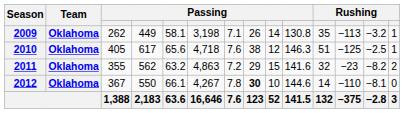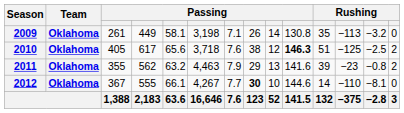2009 | column 3: 262 -> 261
2009 | column 14: 1 -> 0
2010 | column 6: 4,718 -> 3,718
2010 | column 10: normal -> bold
2010 | column 14: 1 -> 2
2011 | column 6: 4,863 -> 4,463
2011 | column 7: 7.2 -> 7.9
2011 | column 9: 15 -> 13
2011 | column 11: 32 -> 39
2011 | column 13: −8.2 -> −0.8
2012 | column 4: 550 -> 555
2012 | column 7: 7.8 -> 7.7
